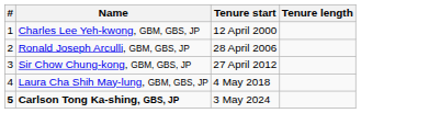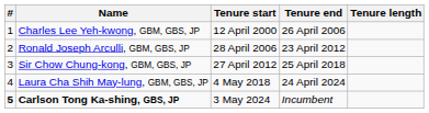+ column: Tenure end | 26 April 2006 | 23 April 2012 | 25 April 2018 | 24 April 2024 | Incumbent
